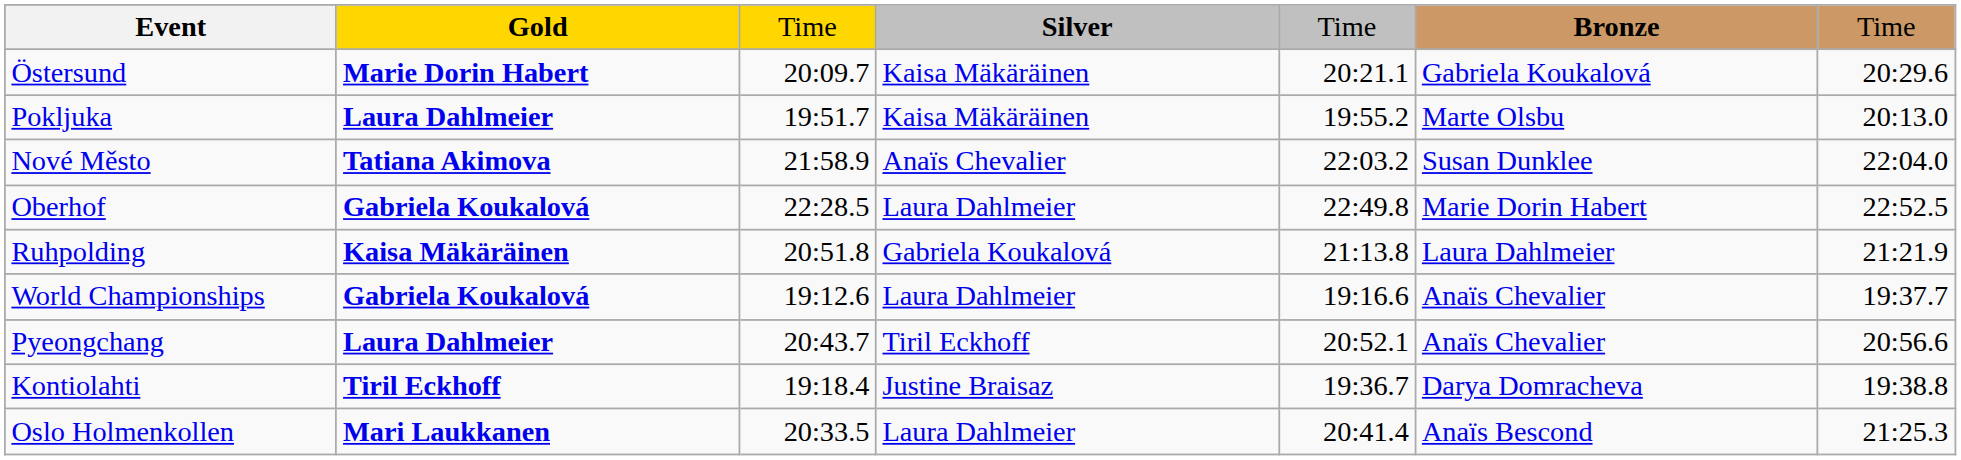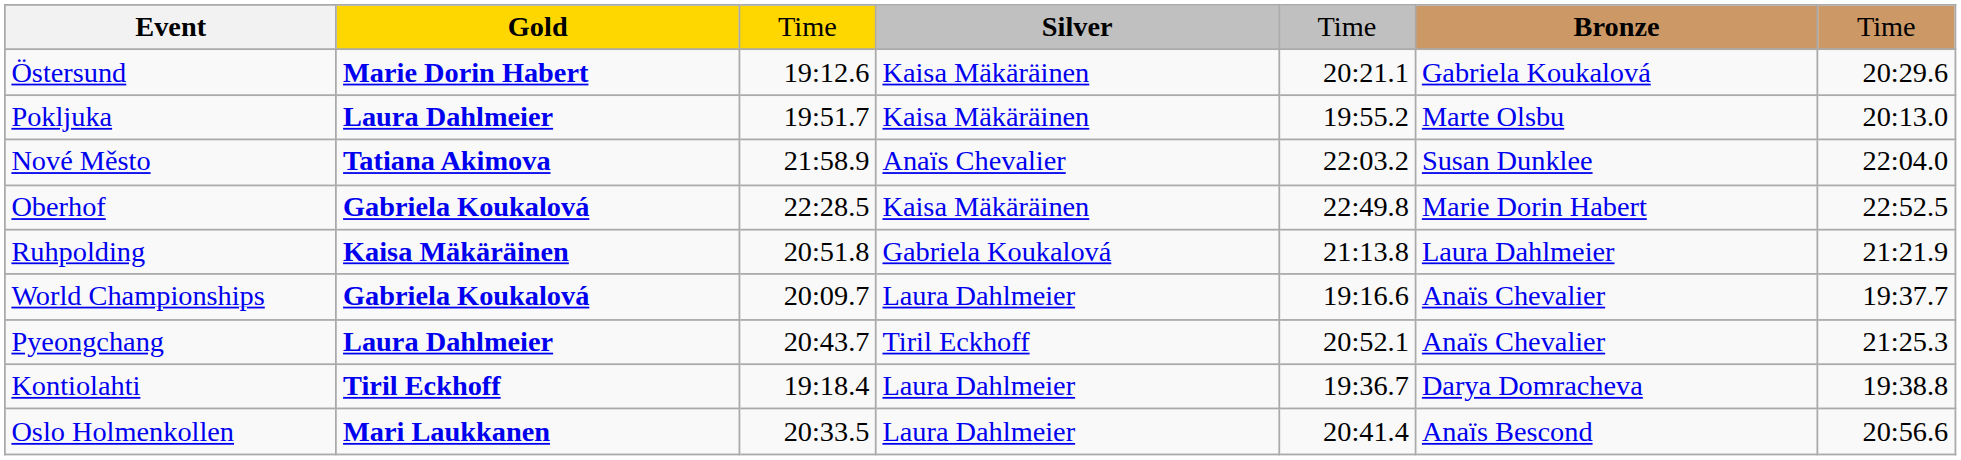Östersund | column 3: 20:09.7 -> 19:12.6
Oberhof | Silver: Laura Dahlmeier -> Kaisa Mäkäräinen
World Championships | column 3: 19:12.6 -> 20:09.7
Pyeongchang | column 7: 20:56.6 -> 21:25.3
Kontiolahti | Silver: Justine Braisaz -> Laura Dahlmeier
Oslo Holmenkollen | column 7: 21:25.3 -> 20:56.6
